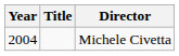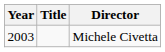Michele Civetta | Year: 2004 -> 2003
